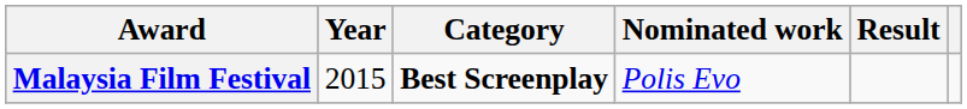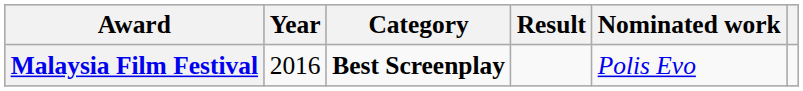columns swapped: Nominated work <-> Result
Malaysia Film Festival | Year: 2015 -> 2016
